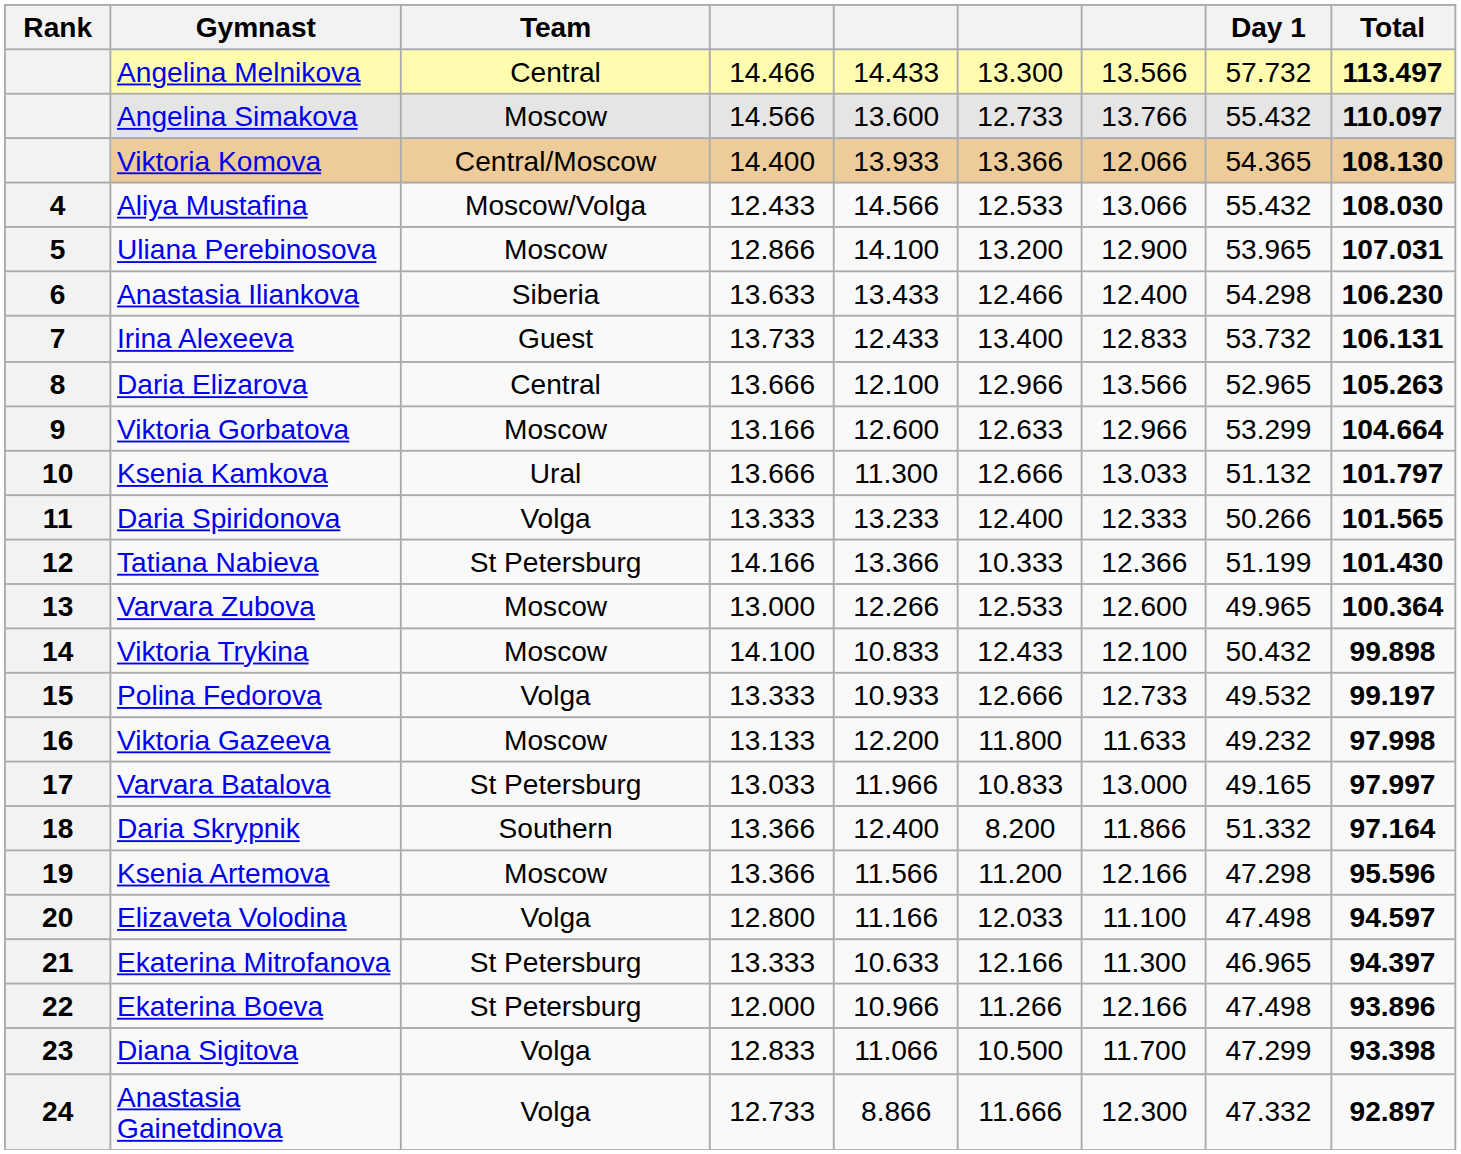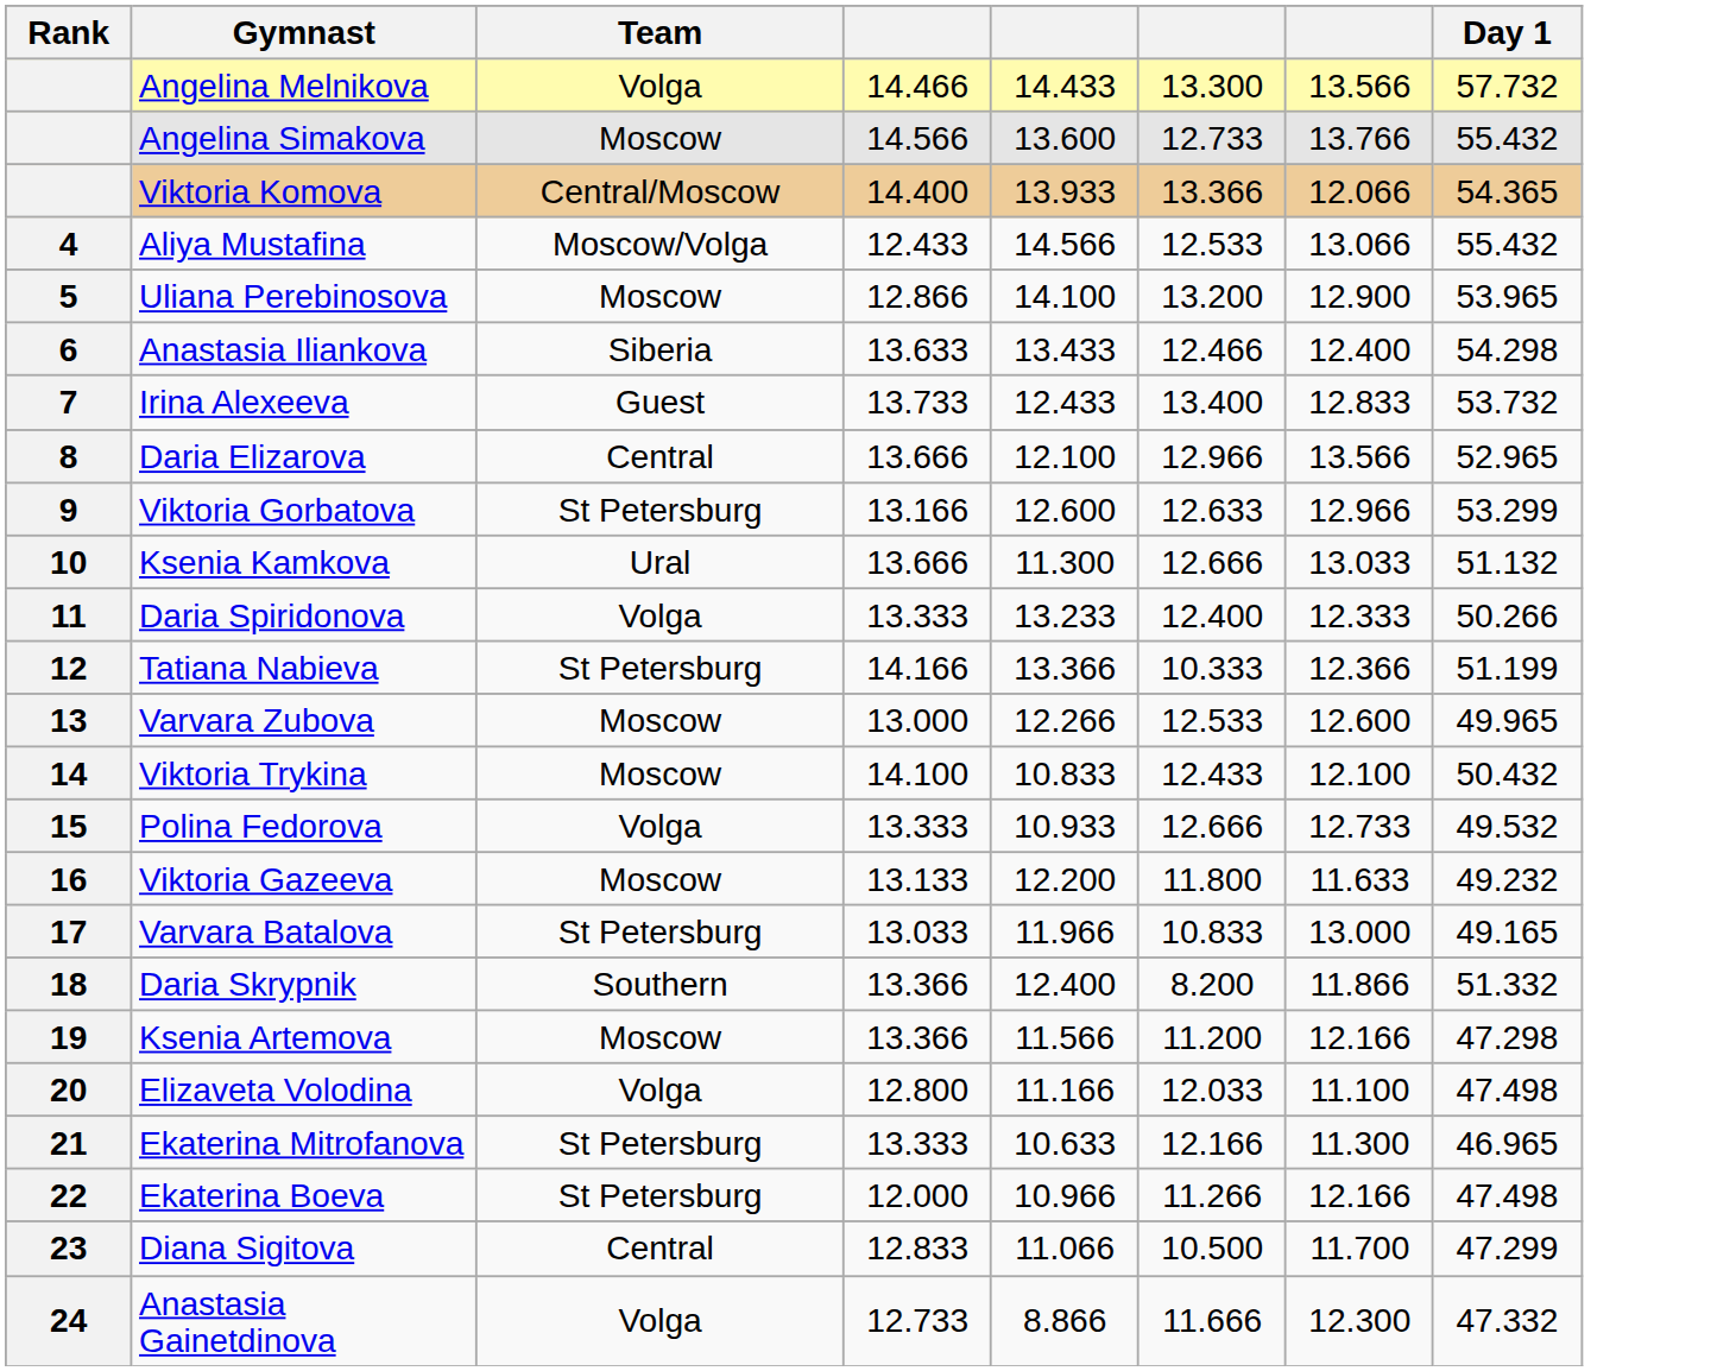- column: Total | 113.497 | 110.097 | 108.130 | 108.030 | 107.031 | 106.230 | 106.131 | 105.263 | 104.664 | 101.797 | 101.565 | 101.430 | 100.364 | 99.898 | 99.197 | 97.998 | 97.997 | 97.164 | 95.596 | 94.597 | 94.397 | 93.896 | 93.398 | 92.897
Angelina Melnikova | Team: Central -> Volga
Viktoria Gorbatova | Team: Moscow -> St Petersburg
Diana Sigitova | Team: Volga -> Central
